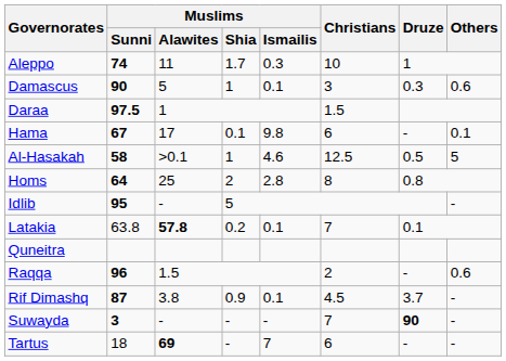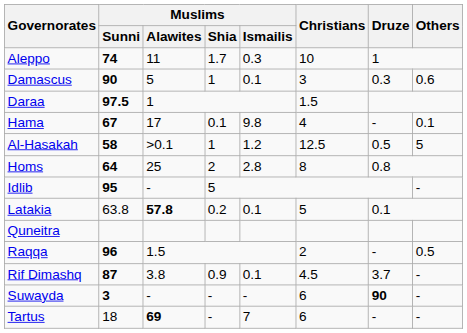Hama | Christians: 6 -> 4
Al-Hasakah | Muslims / Ismailis: 4.6 -> 1.2
Latakia | Christians: 7 -> 5
Raqqa | Others: 0.6 -> 0.5
Suwayda | Christians: 7 -> 6
